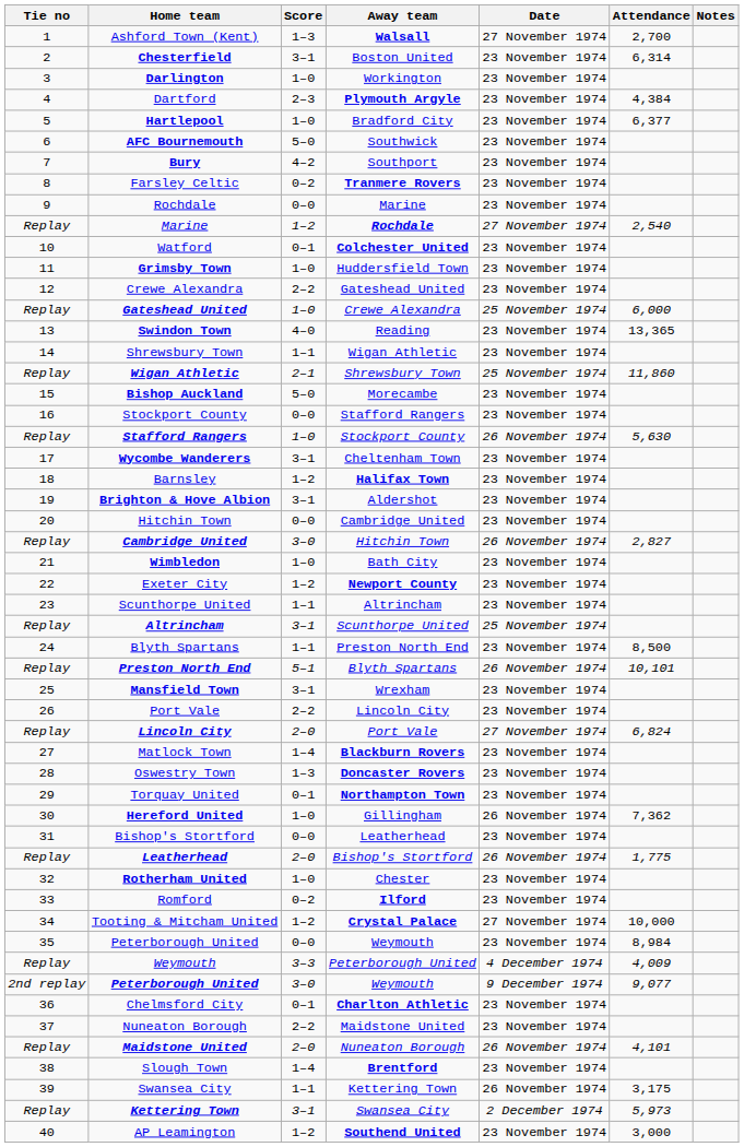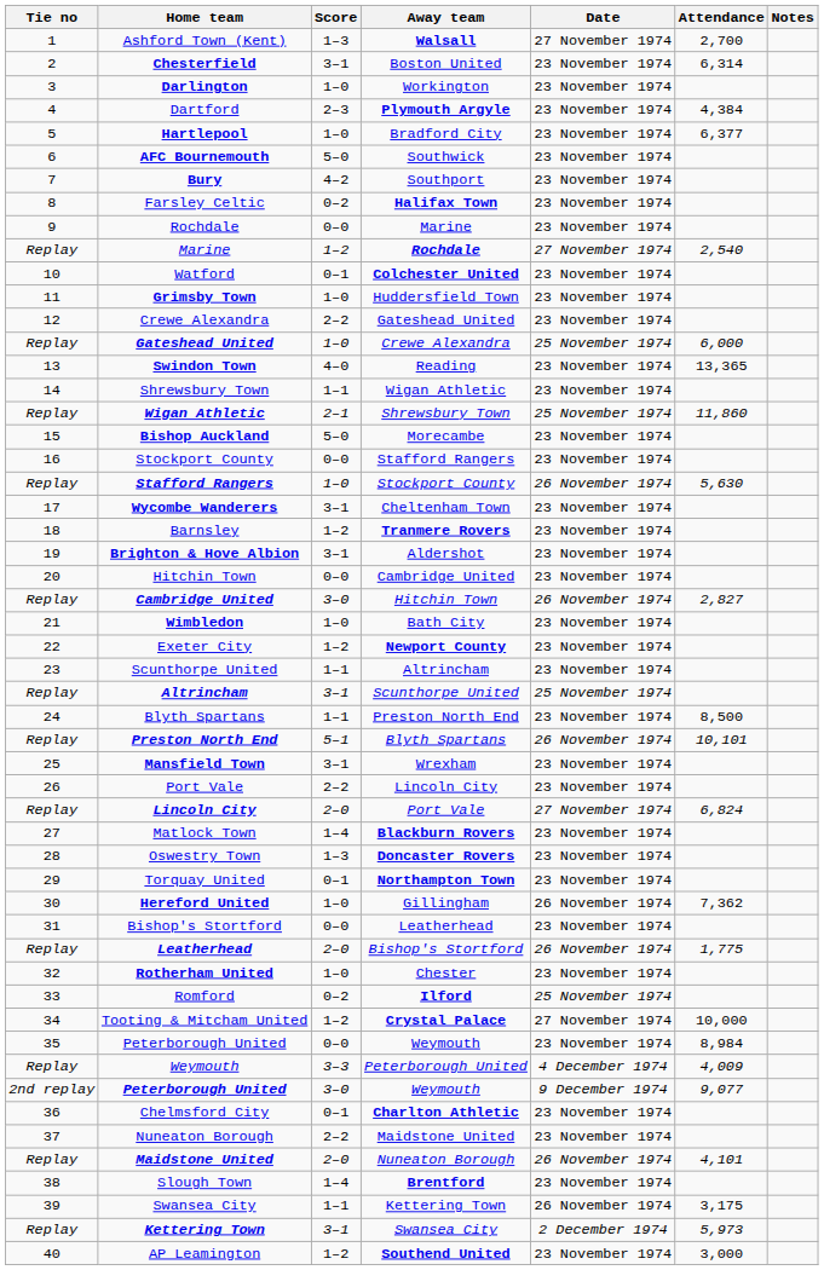Farsley Celtic | Away team: Tranmere Rovers -> Halifax Town
Barnsley | Away team: Halifax Town -> Tranmere Rovers
Romford | Date: 23 November 1974 -> 25 November 1974
